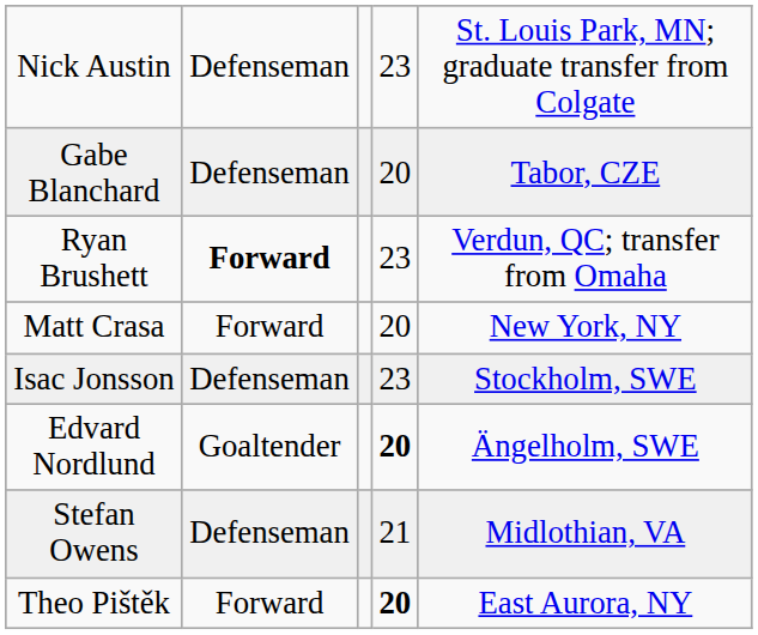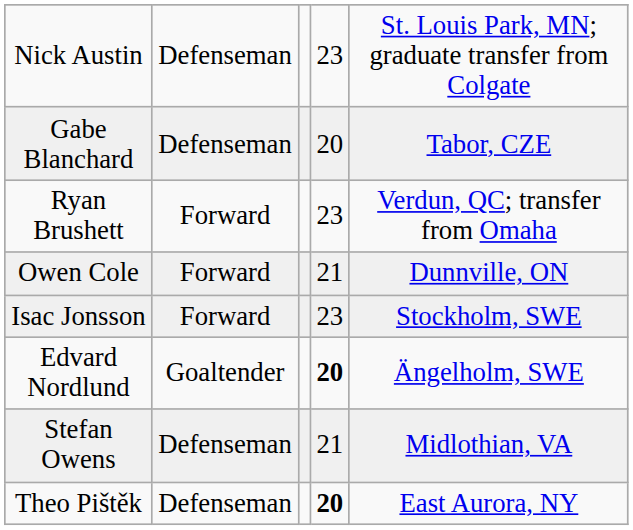Ryan Brushett | column 2: bold -> normal
+ row: Owen Cole | Forward | 21 | Dunnville, ON
- row: Matt Crasa | Forward | 20 | New York, NY
Isac Jonsson | column 2: Defenseman -> Forward
Theo Pištěk | column 2: Forward -> Defenseman
